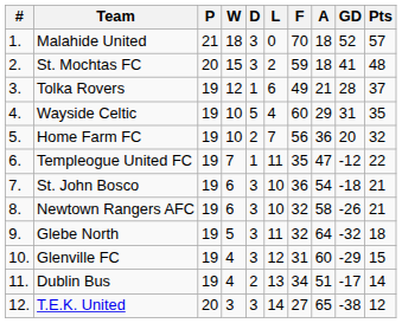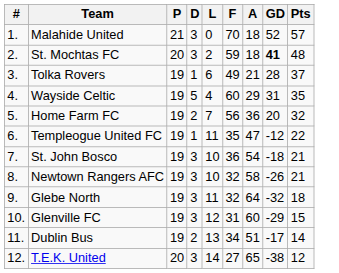- column: W | 18 | 15 | 12 | 10 | 10 | 7 | 6 | 6 | 5 | 4 | 4 | 3
St. Mochtas FC | GD: normal -> bold
